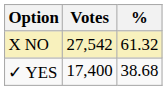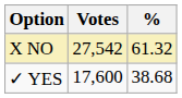✓ YES | Votes: 17,400 -> 17,600
